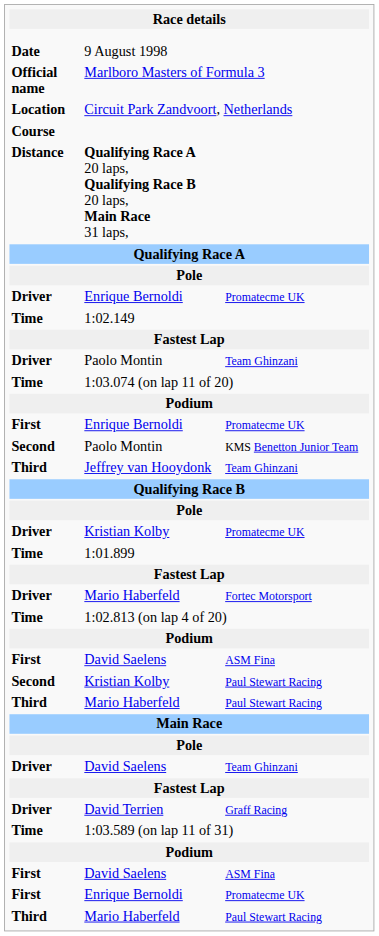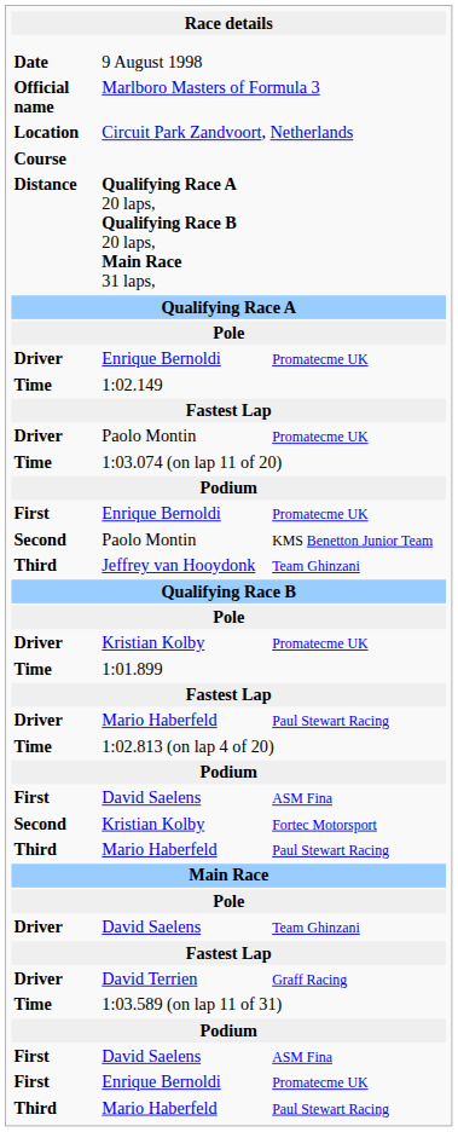Driver / Paolo Montin | column 3: Team Ghinzani -> Promatecme UK
Driver / Mario Haberfeld | column 3: Fortec Motorsport -> Paul Stewart Racing
Second / Kristian Kolby | column 3: Paul Stewart Racing -> Fortec Motorsport
